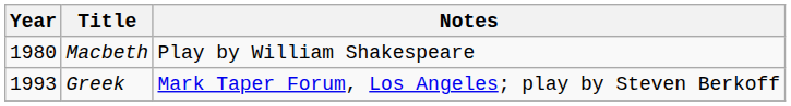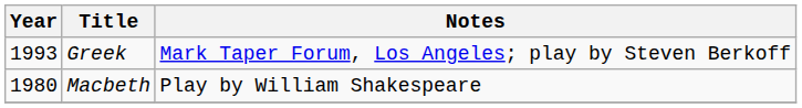rows swapped: Macbeth <-> Greek
